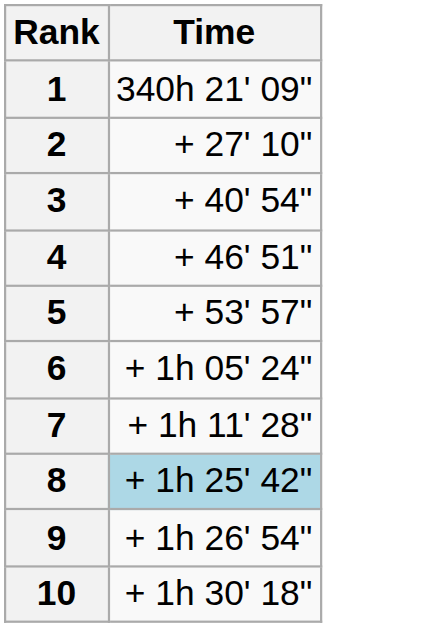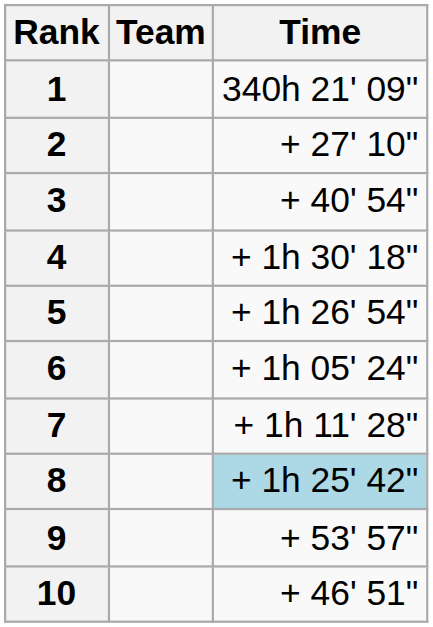+ column: Team
4 | Time: + 46' 51" -> + 1h 30' 18"
5 | Time: + 53' 57" -> + 1h 26' 54"
9 | Time: + 1h 26' 54" -> + 53' 57"
10 | Time: + 1h 30' 18" -> + 46' 51"
